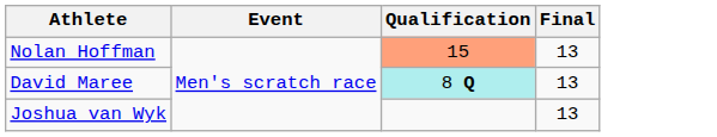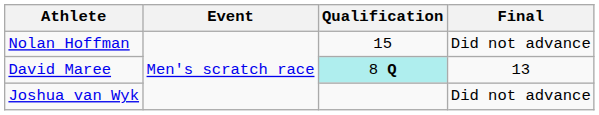Nolan Hoffman | Qualification: lightsalmon background -> no background
Nolan Hoffman | Final: 13 -> Did not advance
Joshua van Wyk | Final: 13 -> Did not advance
